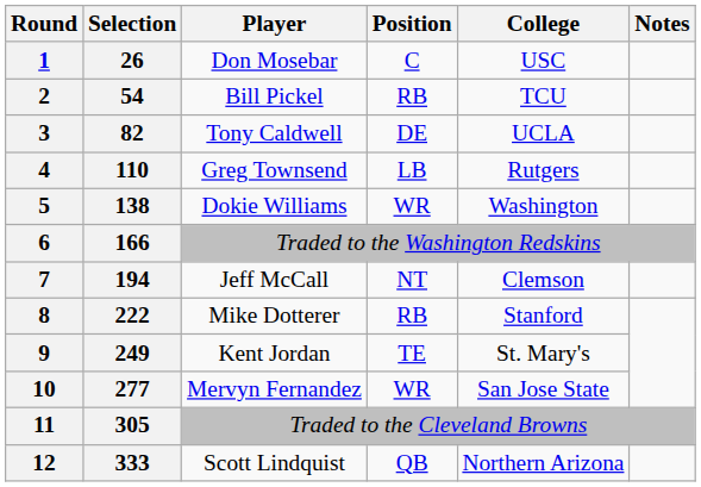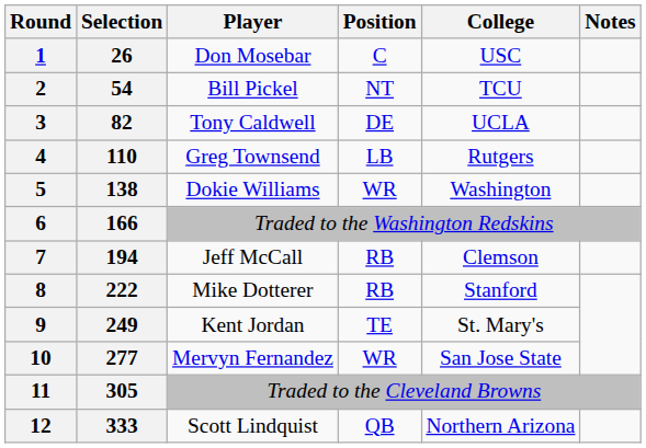2 | Position: RB -> NT
7 | Position: NT -> RB
